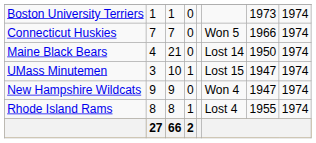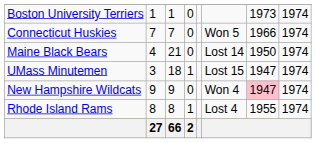UMass Minutemen | column 3: 10 -> 18
New Hampshire Wildcats | column 7: no background -> pink background
